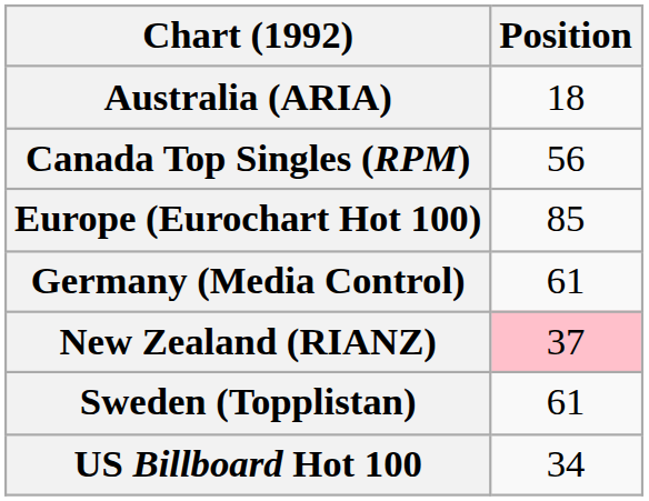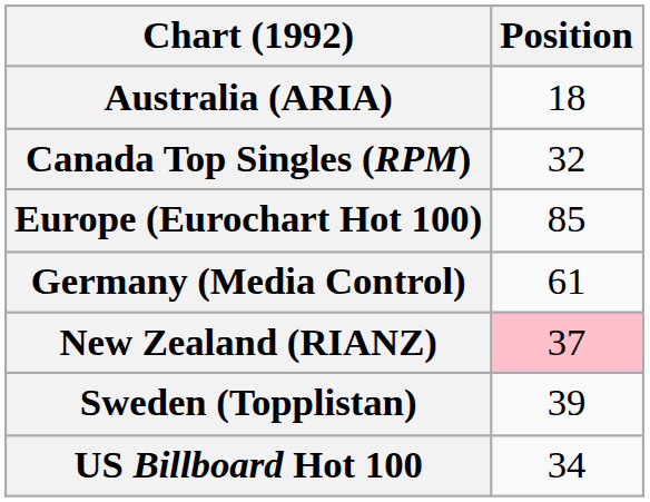Canada Top Singles (RPM) | Position: 56 -> 32
Sweden (Topplistan) | Position: 61 -> 39
